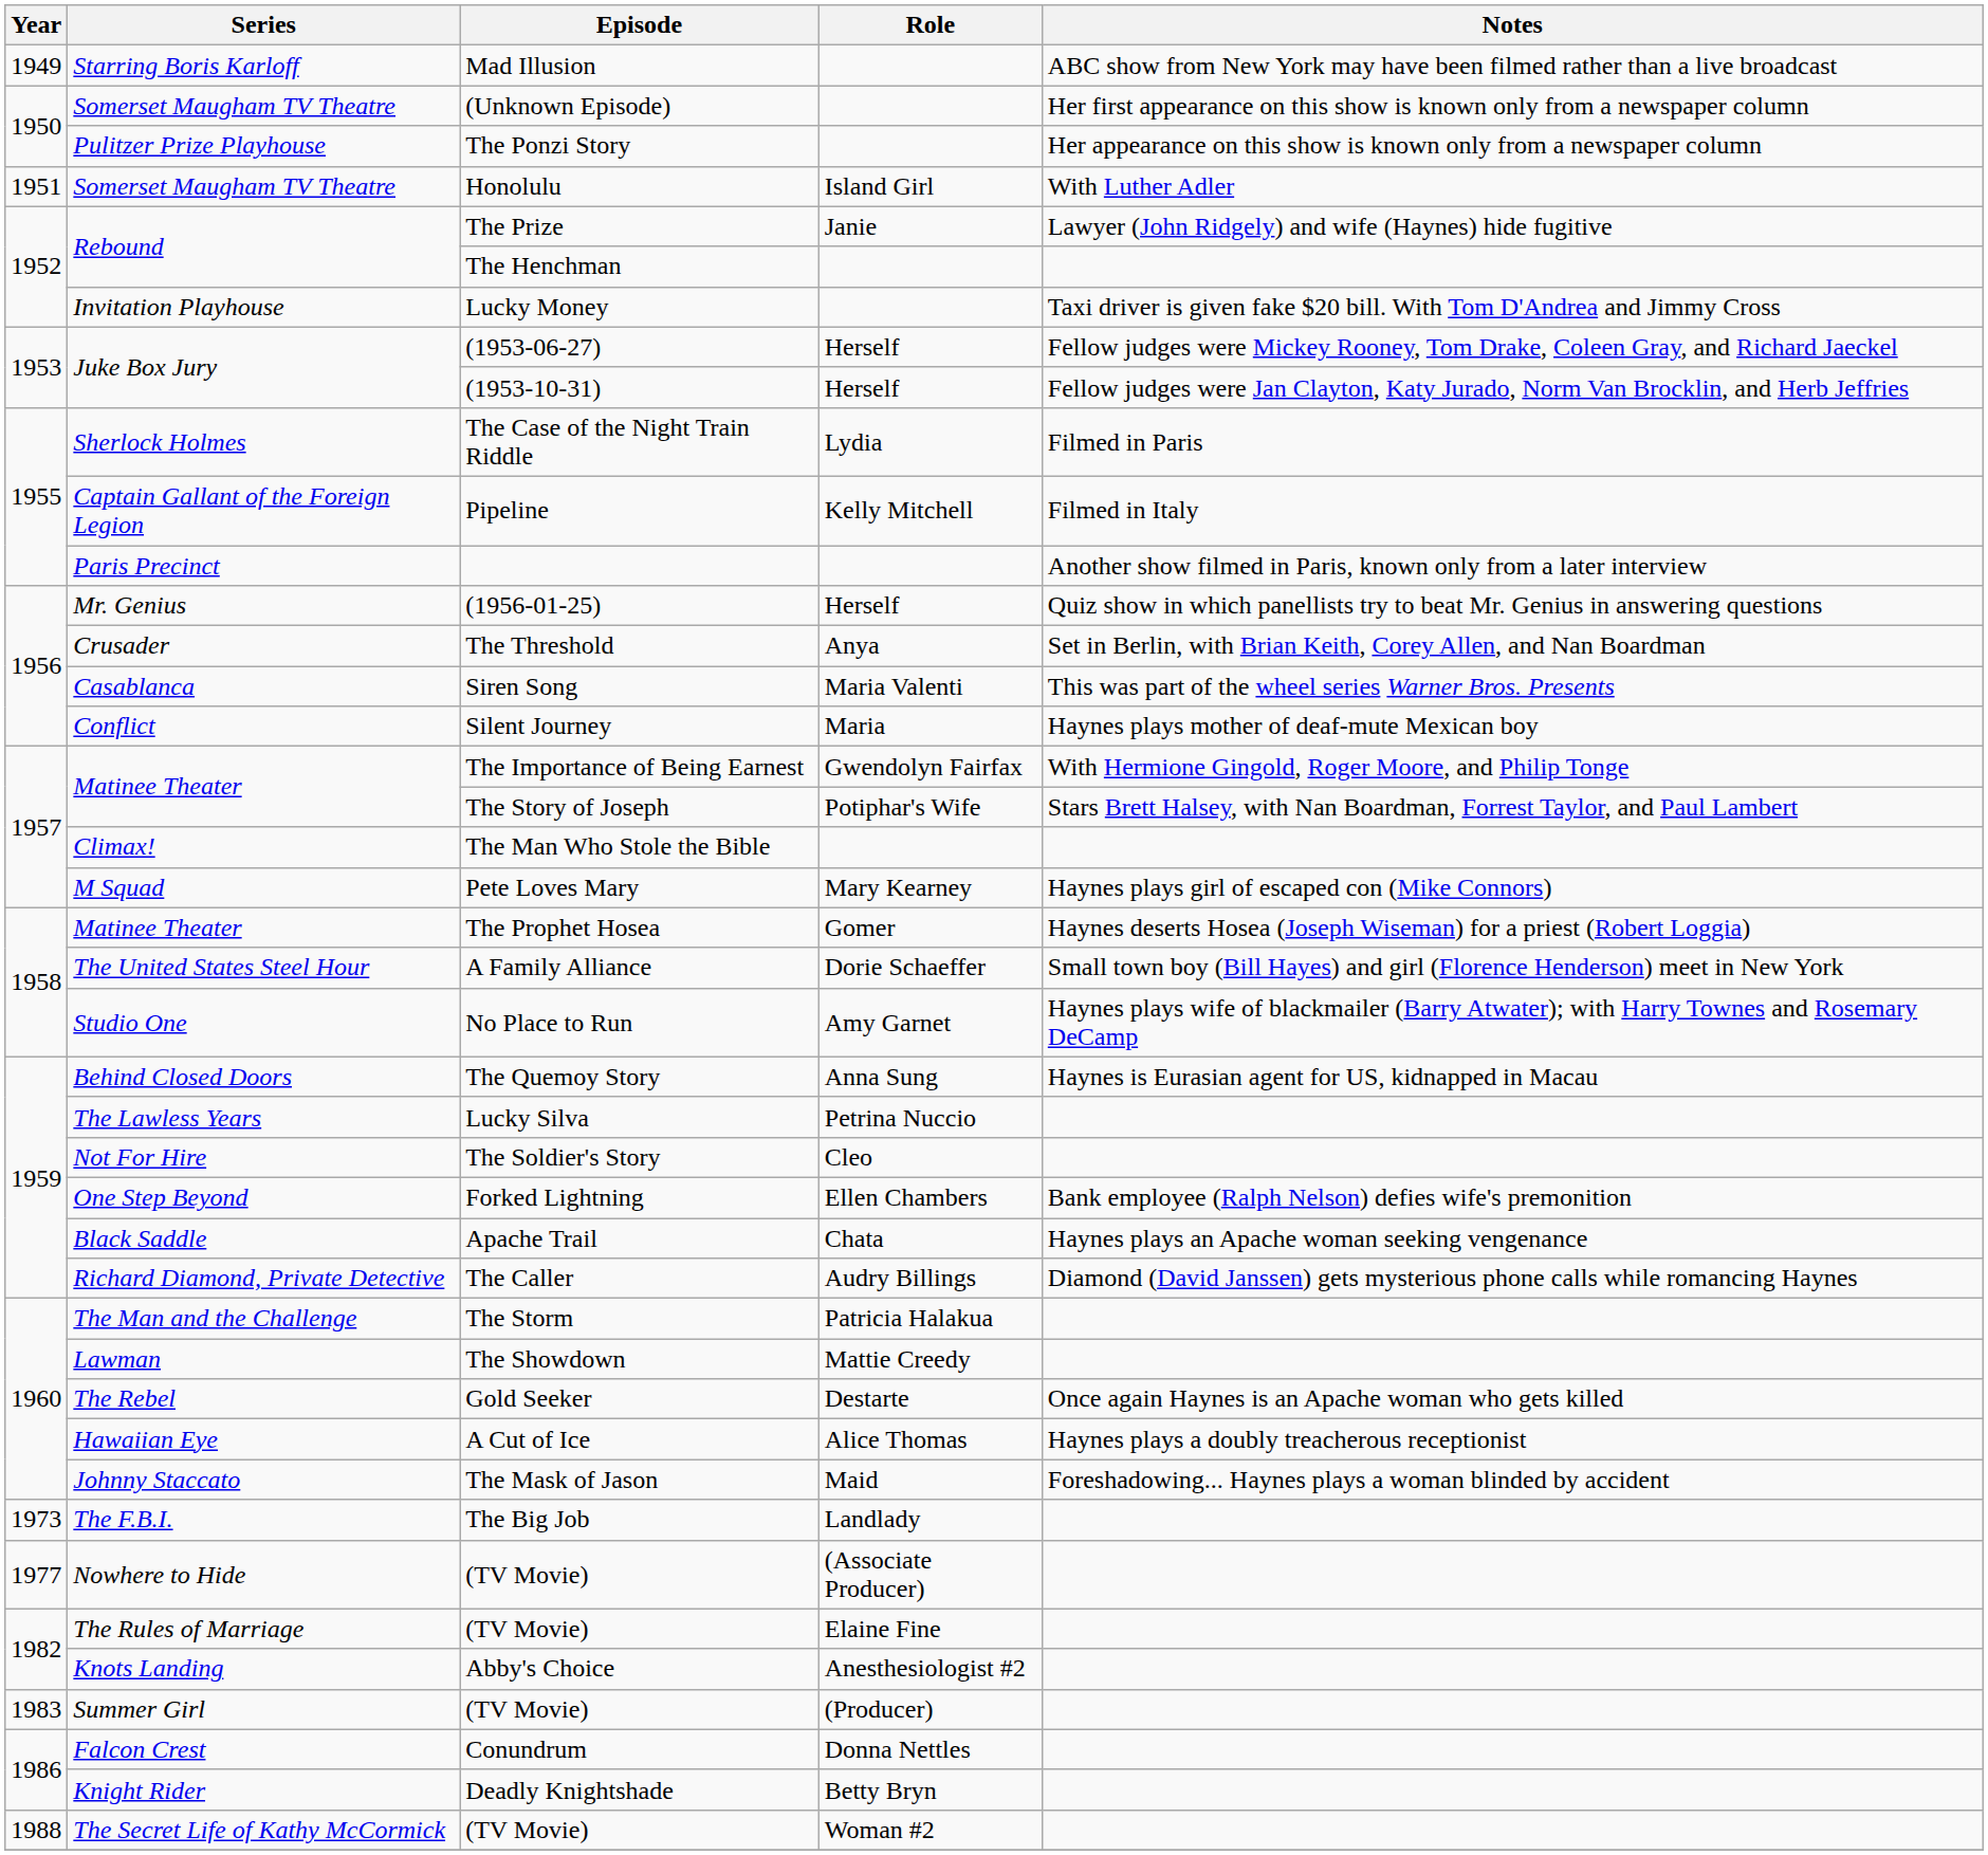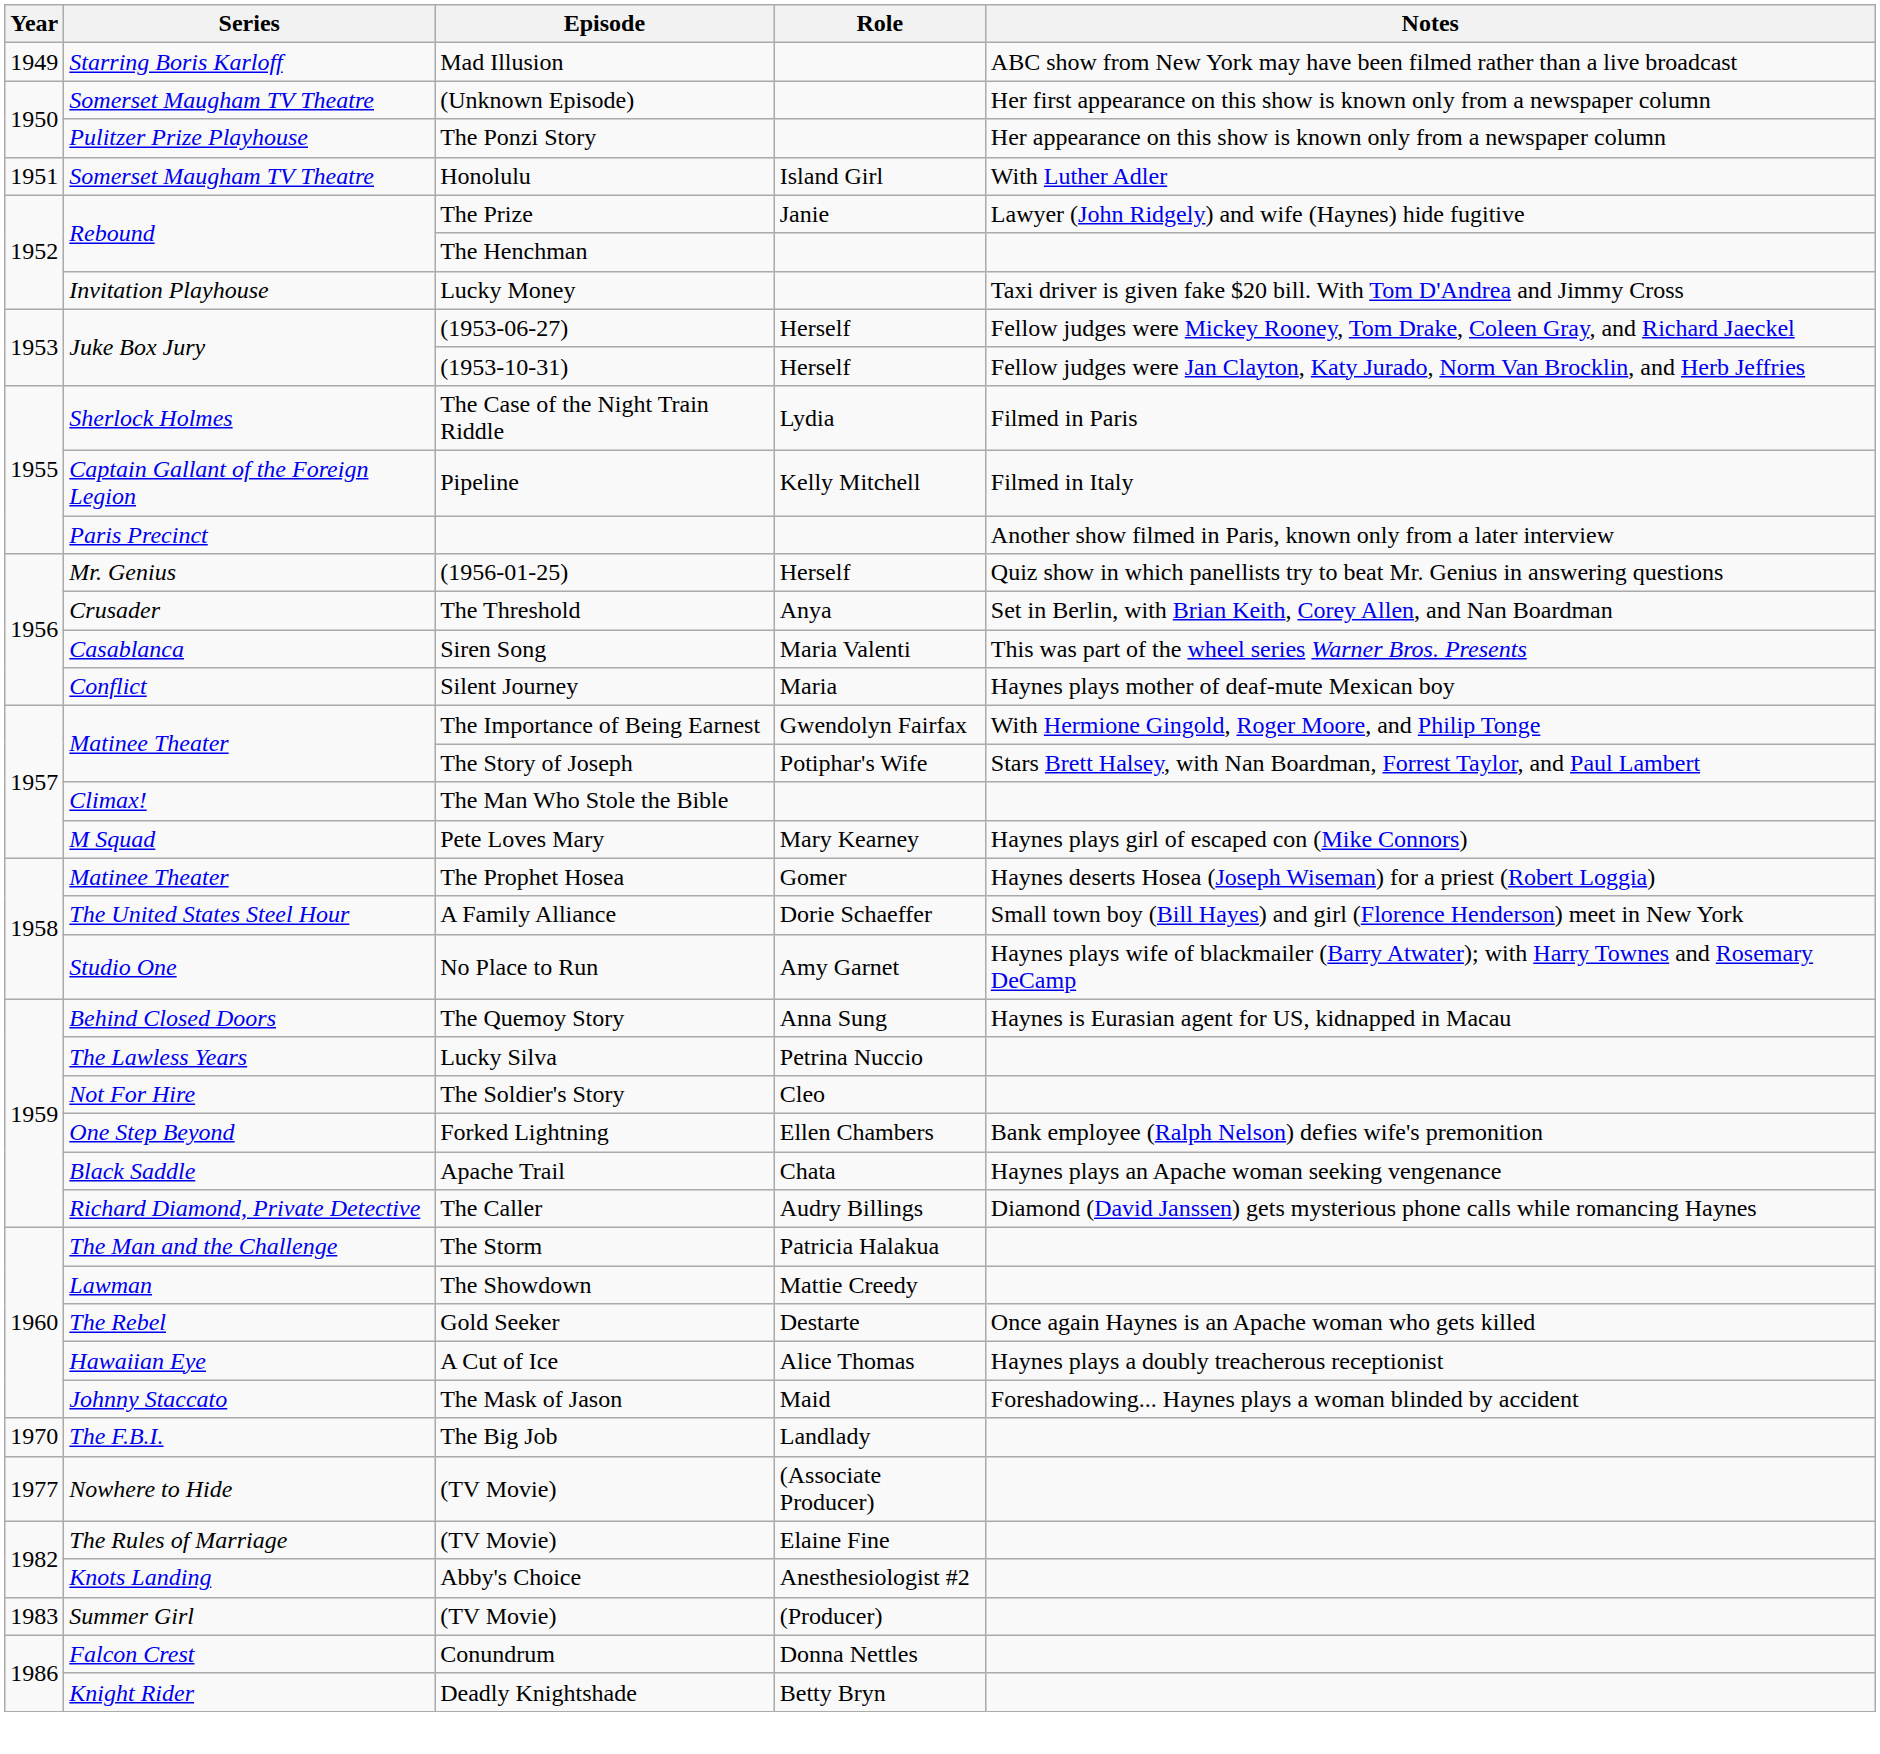The Big Job | Year: 1973 -> 1970
- row: 1988 | The Secret Life of Kathy McCormick | (TV Movie) | Woman #2
